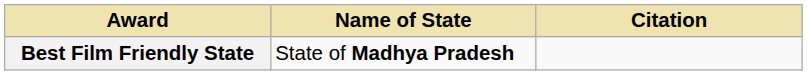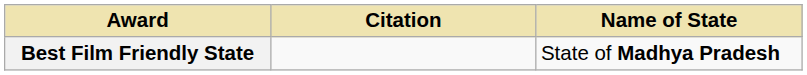columns swapped: Name of State <-> Citation
